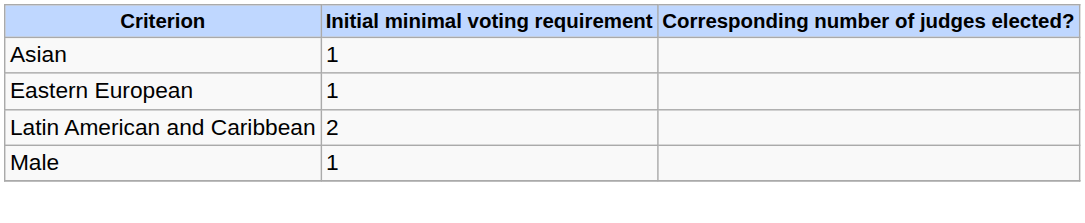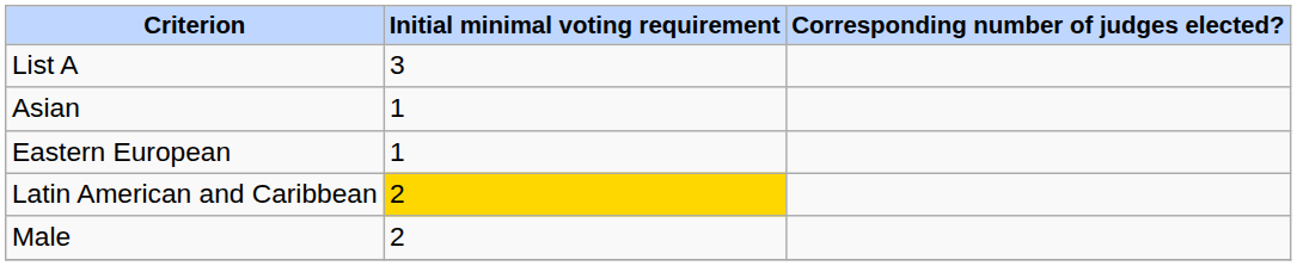+ row: List A | 3
Latin American and Caribbean | Initial minimal voting requirement: no background -> gold background
Male | Initial minimal voting requirement: 1 -> 2
